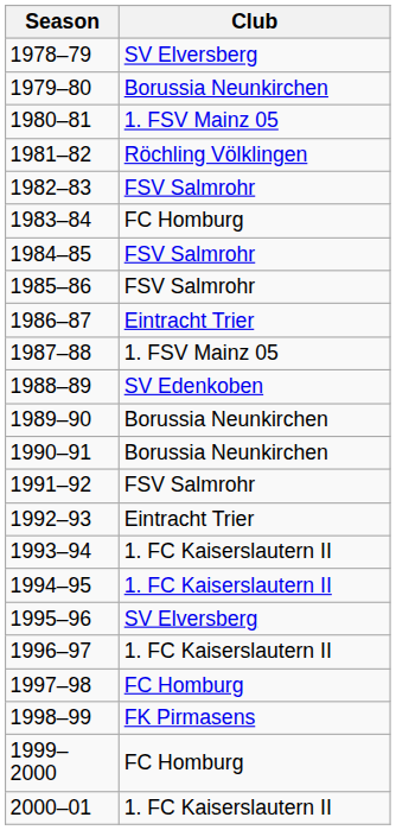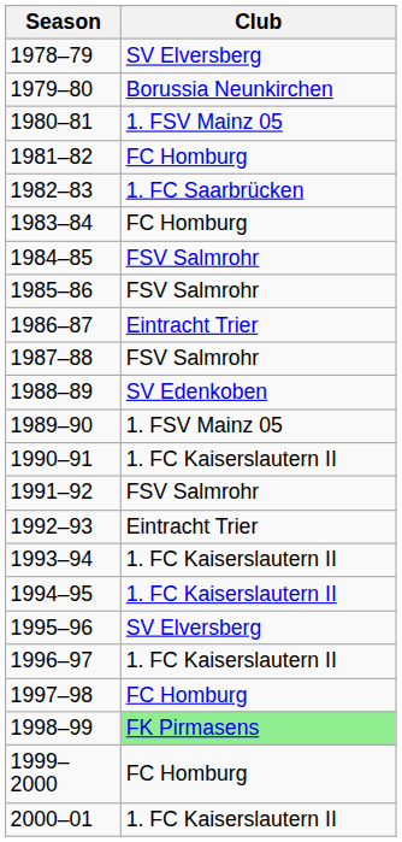1981–82 | Club: Röchling Völklingen -> FC Homburg
1982–83 | Club: FSV Salmrohr -> 1. FC Saarbrücken
1987–88 | Club: 1. FSV Mainz 05 -> FSV Salmrohr
1989–90 | Club: Borussia Neunkirchen -> 1. FSV Mainz 05
1990–91 | Club: Borussia Neunkirchen -> 1. FC Kaiserslautern II
1998–99 | Club: no background -> lightgreen background
